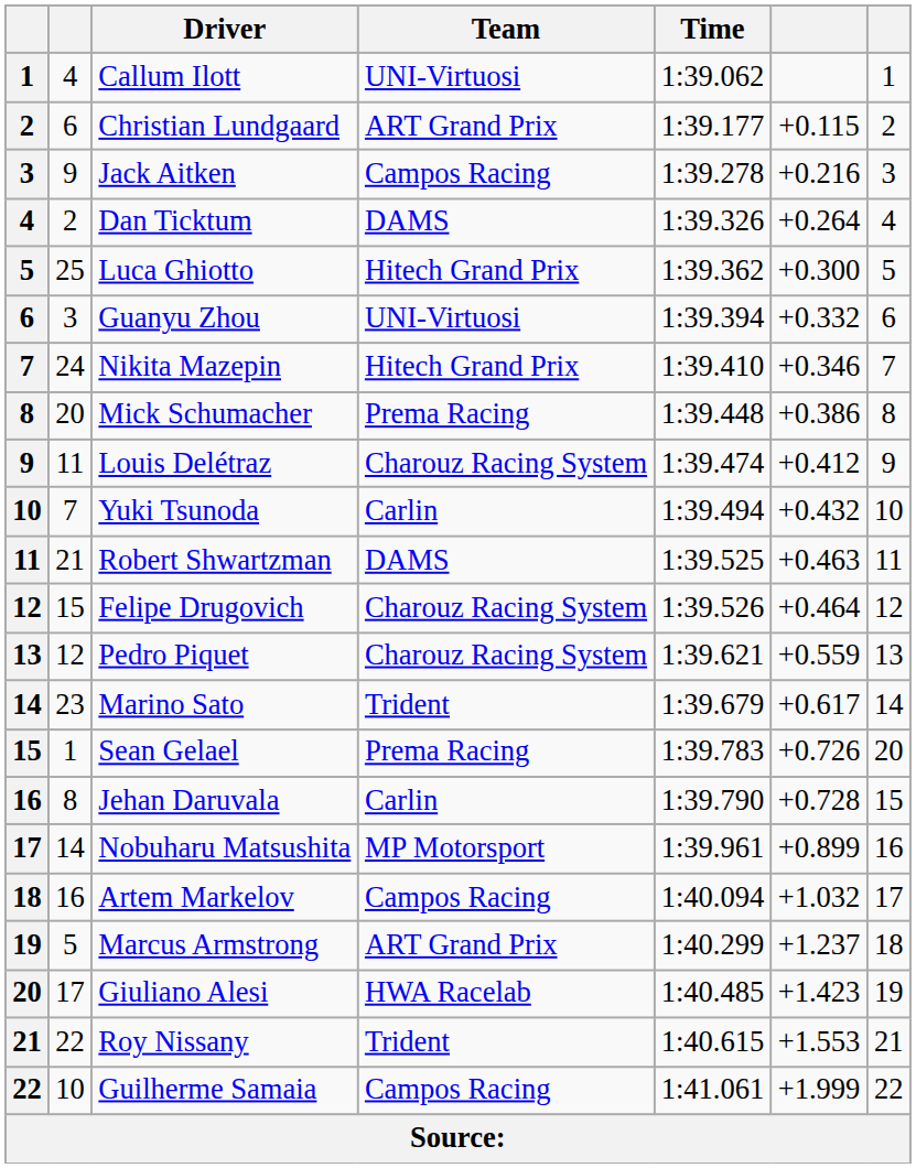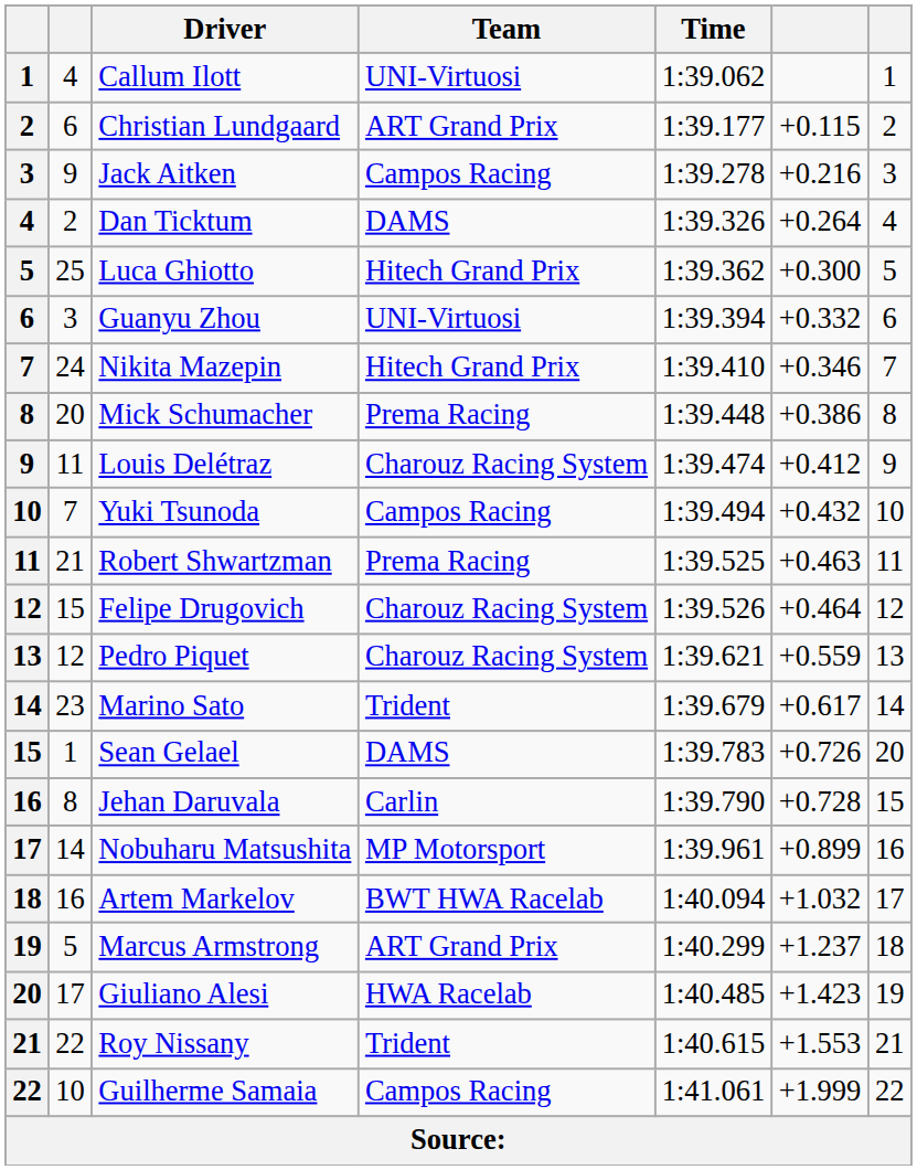Yuki Tsunoda | Team: Carlin -> Campos Racing
Robert Shwartzman | Team: DAMS -> Prema Racing
Sean Gelael | Team: Prema Racing -> DAMS
Artem Markelov | Team: Campos Racing -> BWT HWA Racelab
